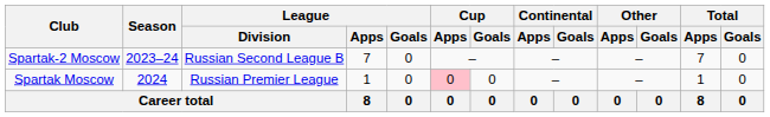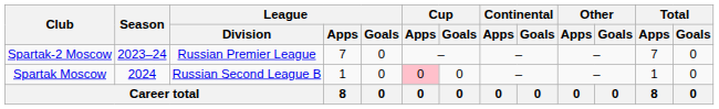Spartak-2 Moscow | League / Division: Russian Second League B -> Russian Premier League
Spartak Moscow | League / Division: Russian Premier League -> Russian Second League B
